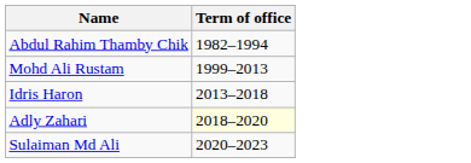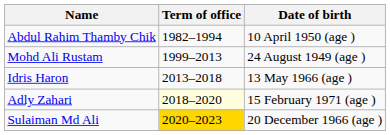+ column: Date of birth | 10 April 1950 (age ) | 24 August 1949 (age ) | 13 May 1966 (age ) | 15 February 1971 (age ) | 20 December 1966 (age )
Sulaiman Md Ali | Term of office: no background -> gold background
